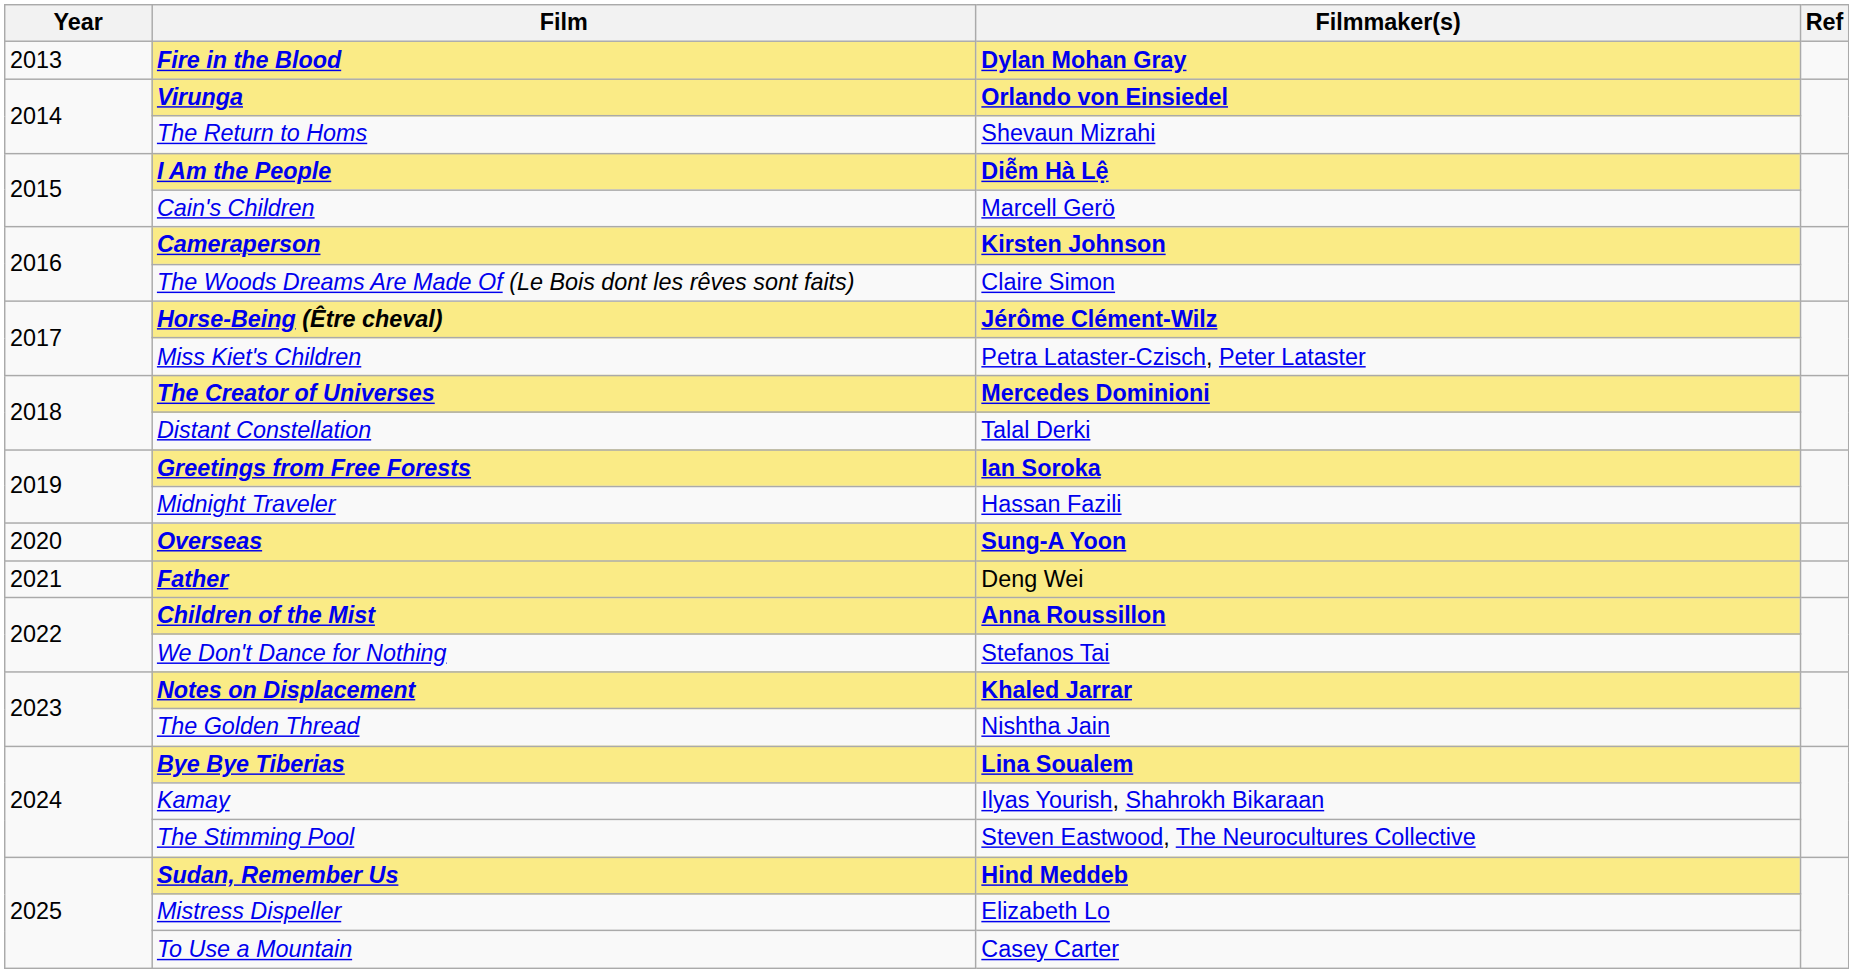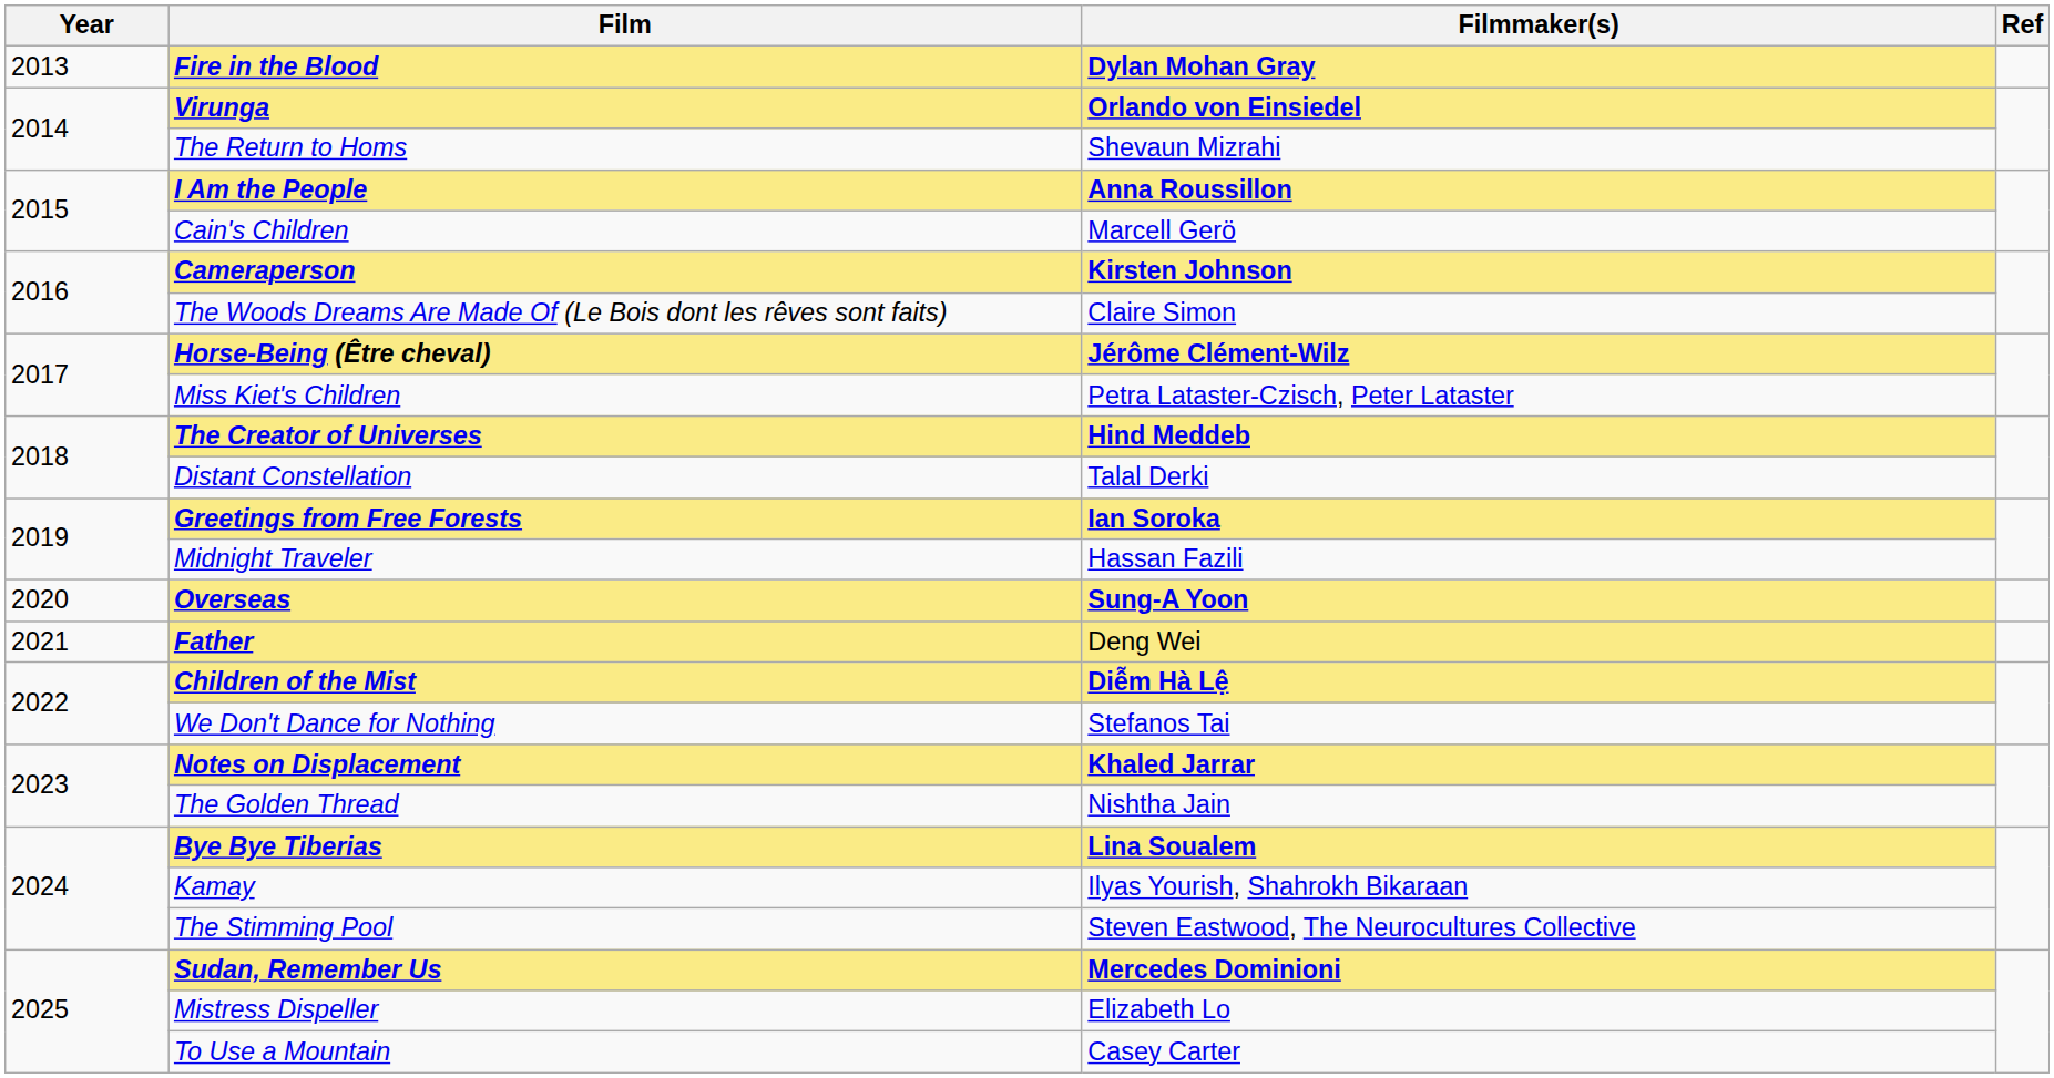I Am the People | Filmmaker(s): Diễm Hà Lệ -> Anna Roussillon
The Creator of Universes | Filmmaker(s): Mercedes Dominioni -> Hind Meddeb
Children of the Mist | Filmmaker(s): Anna Roussillon -> Diễm Hà Lệ
Sudan, Remember Us | Filmmaker(s): Hind Meddeb -> Mercedes Dominioni
